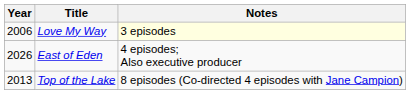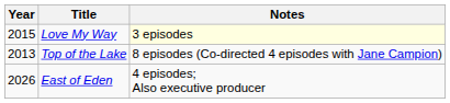Love My Way | Year: 2006 -> 2015
rows swapped: Top of the Lake <-> East of Eden
